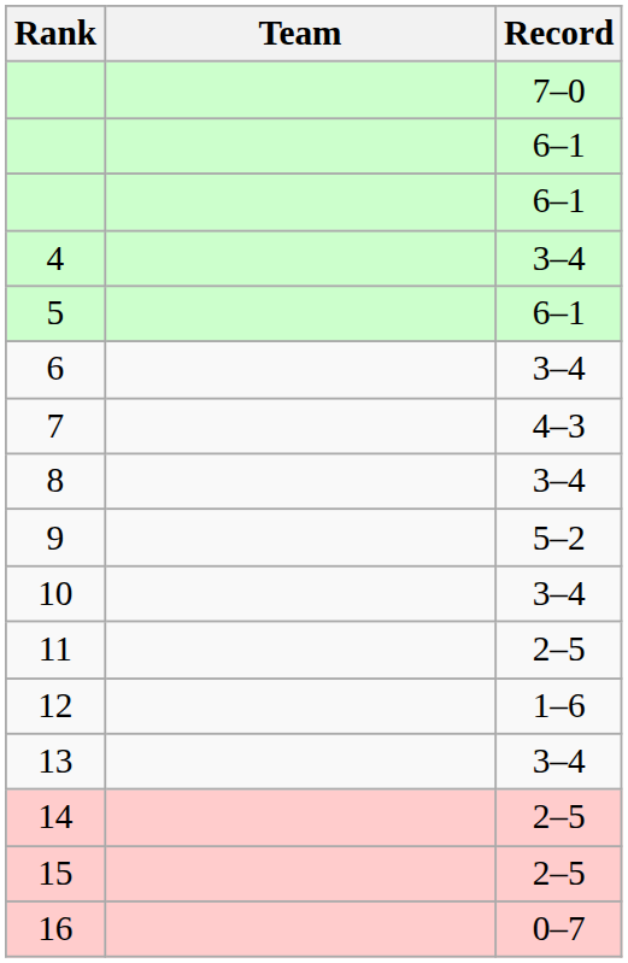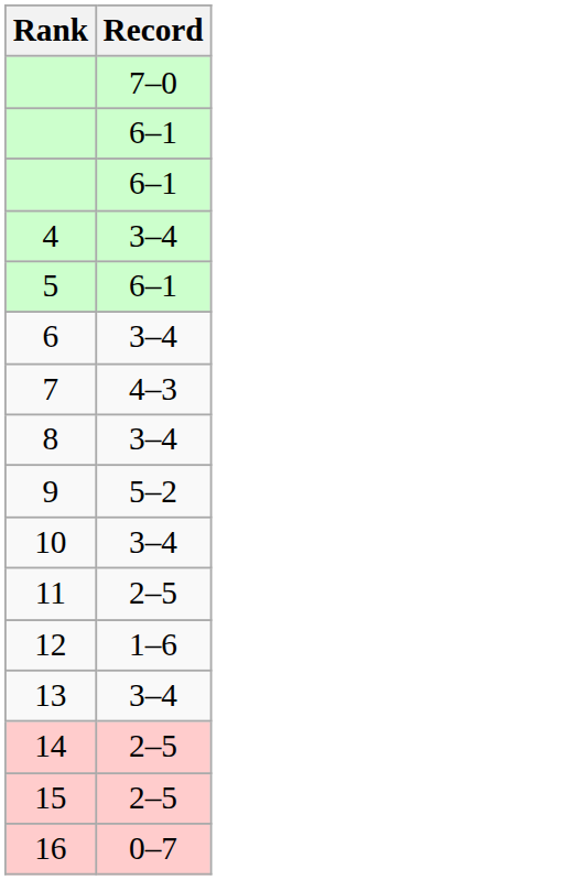- column: Team
